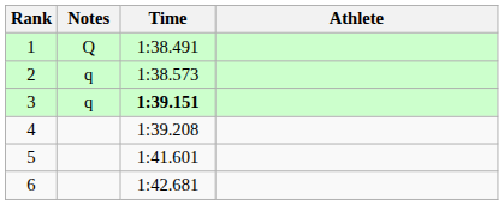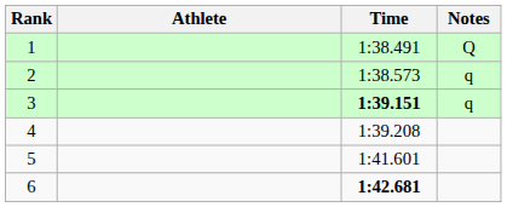columns swapped: Athlete <-> Notes
6 | Time: normal -> bold
